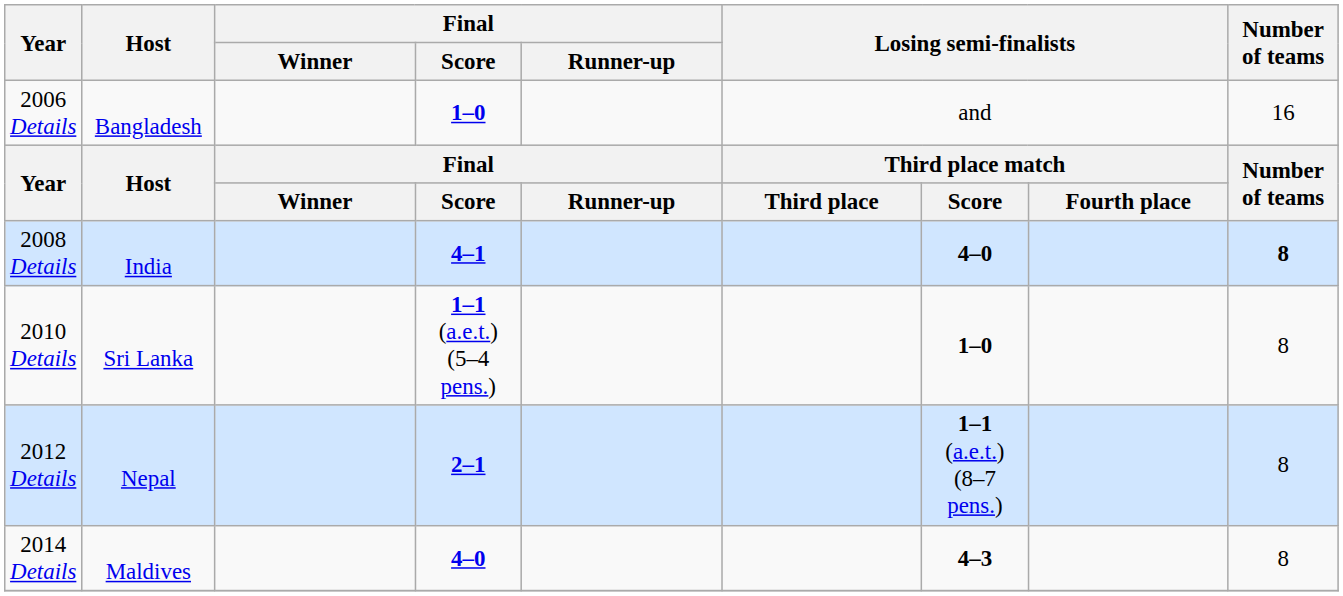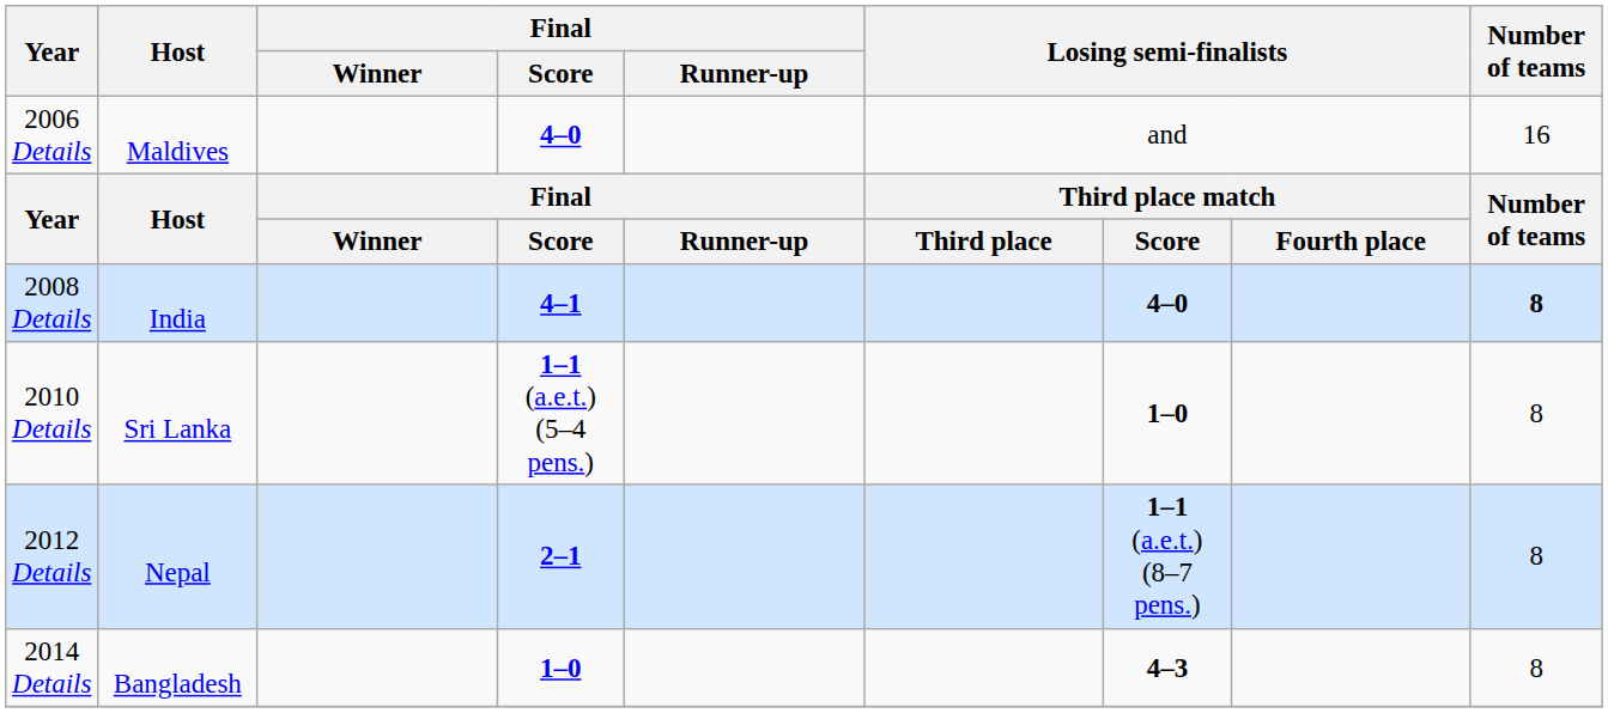2006 Details | Host: Bangladesh -> Maldives
2006 Details | Final / Score: 1–0 -> 4–0
2014 Details | Host: Maldives -> Bangladesh
2014 Details | Final / Score: 4–0 -> 1–0
